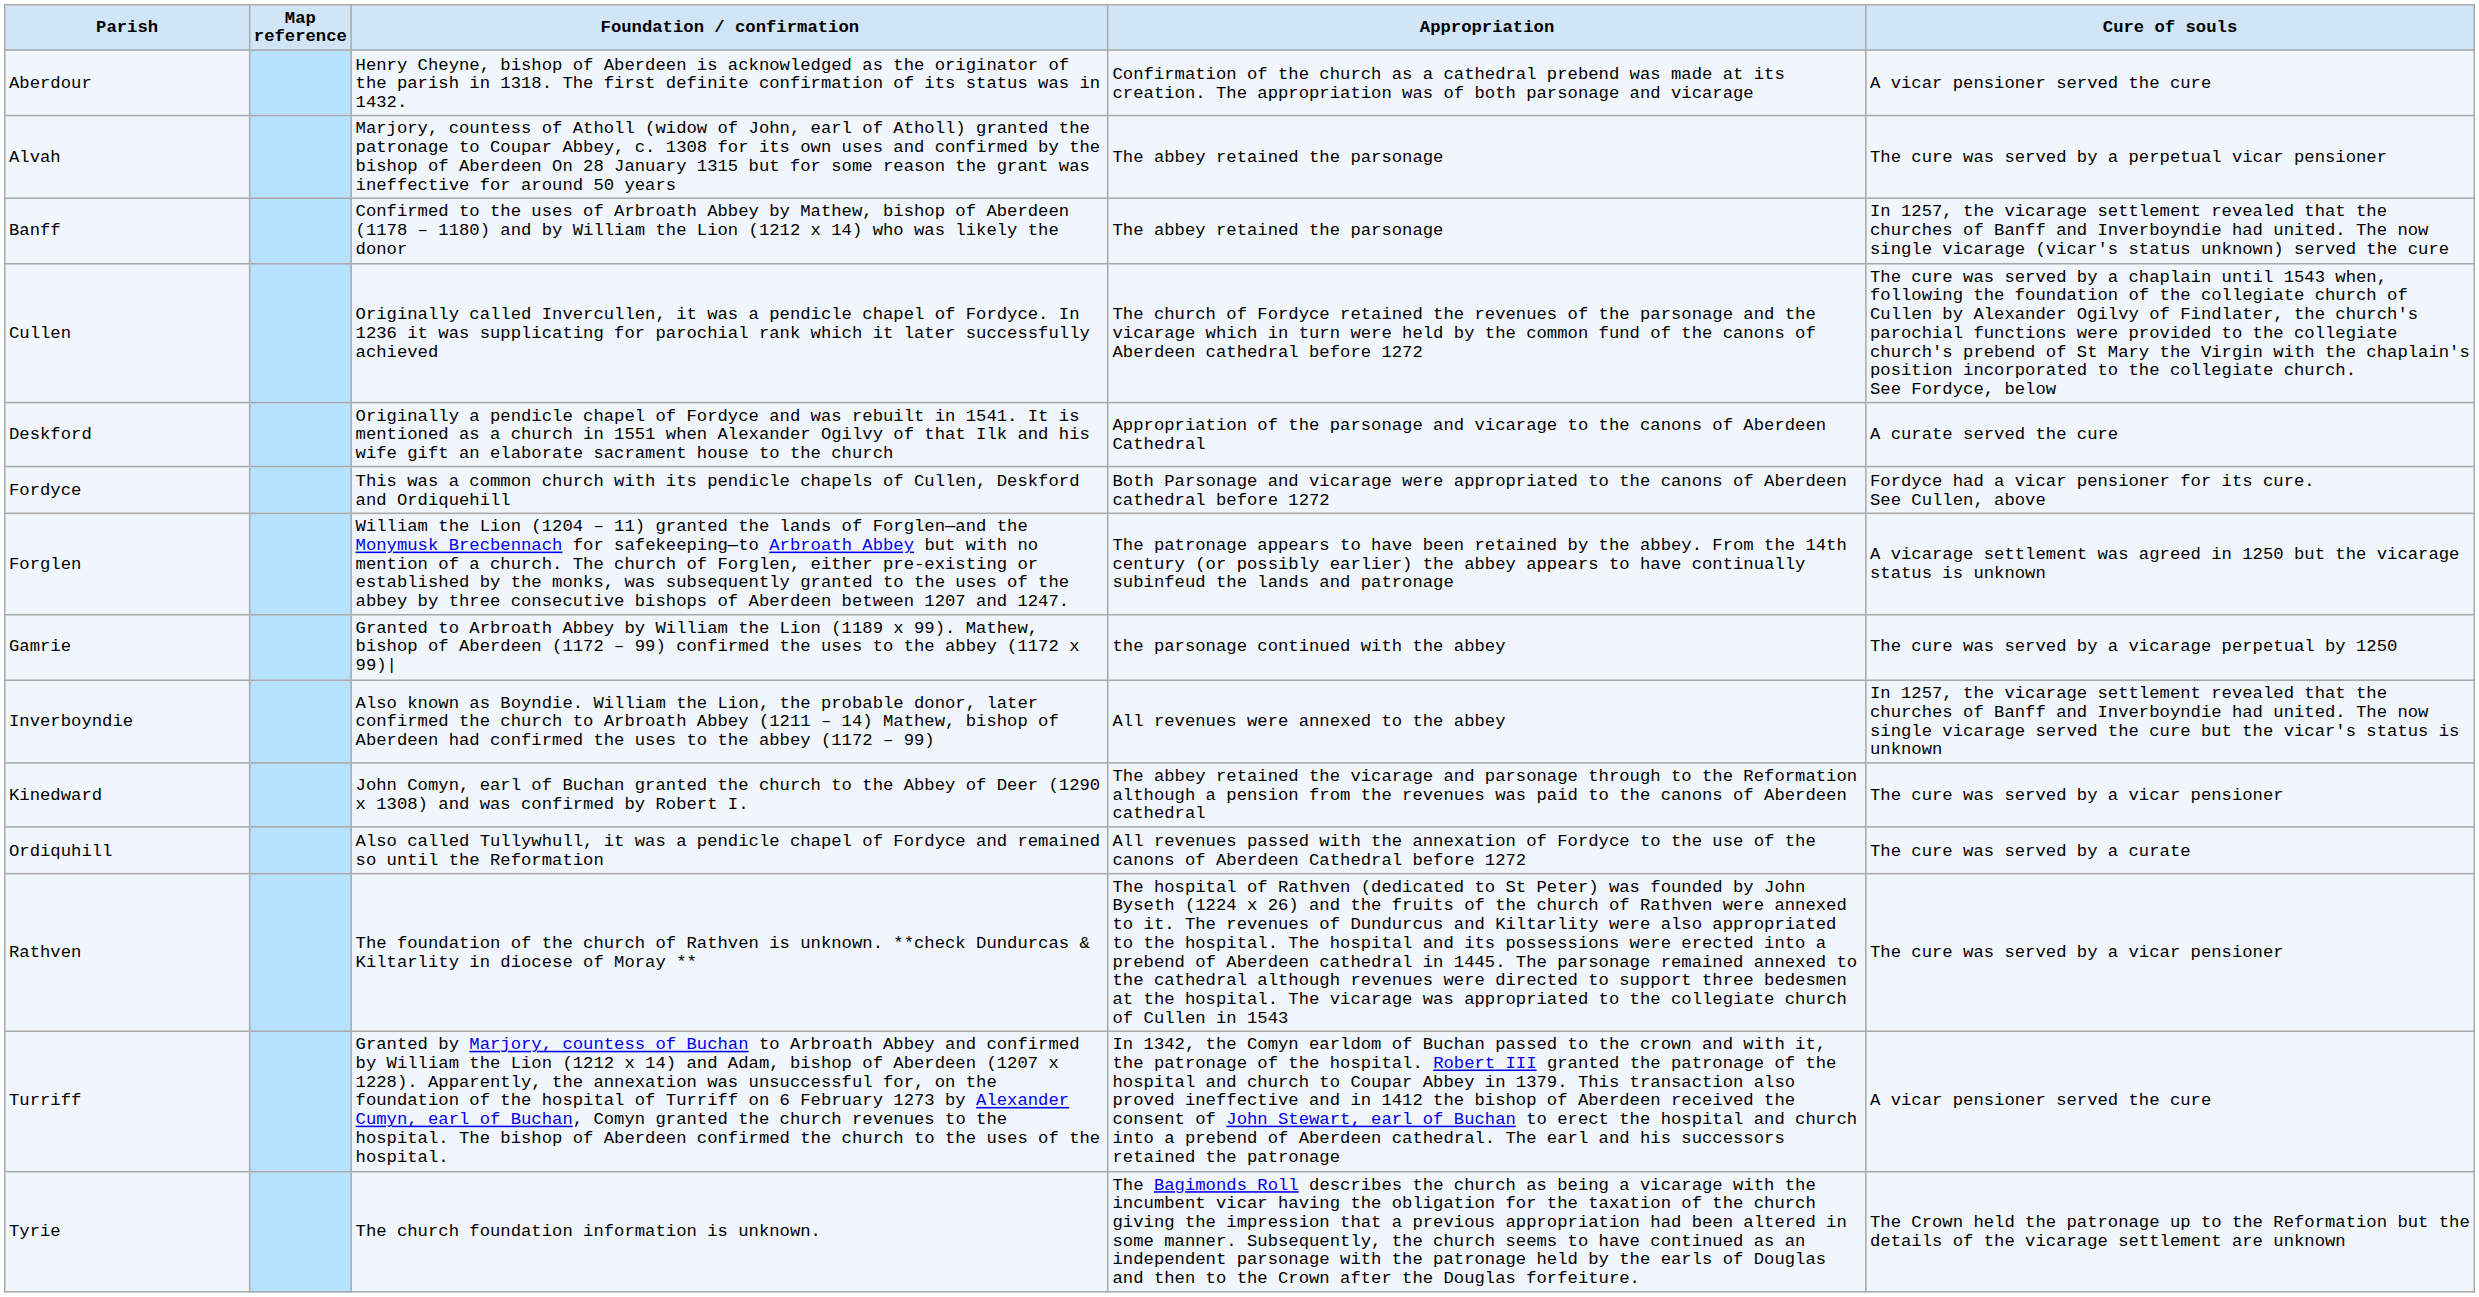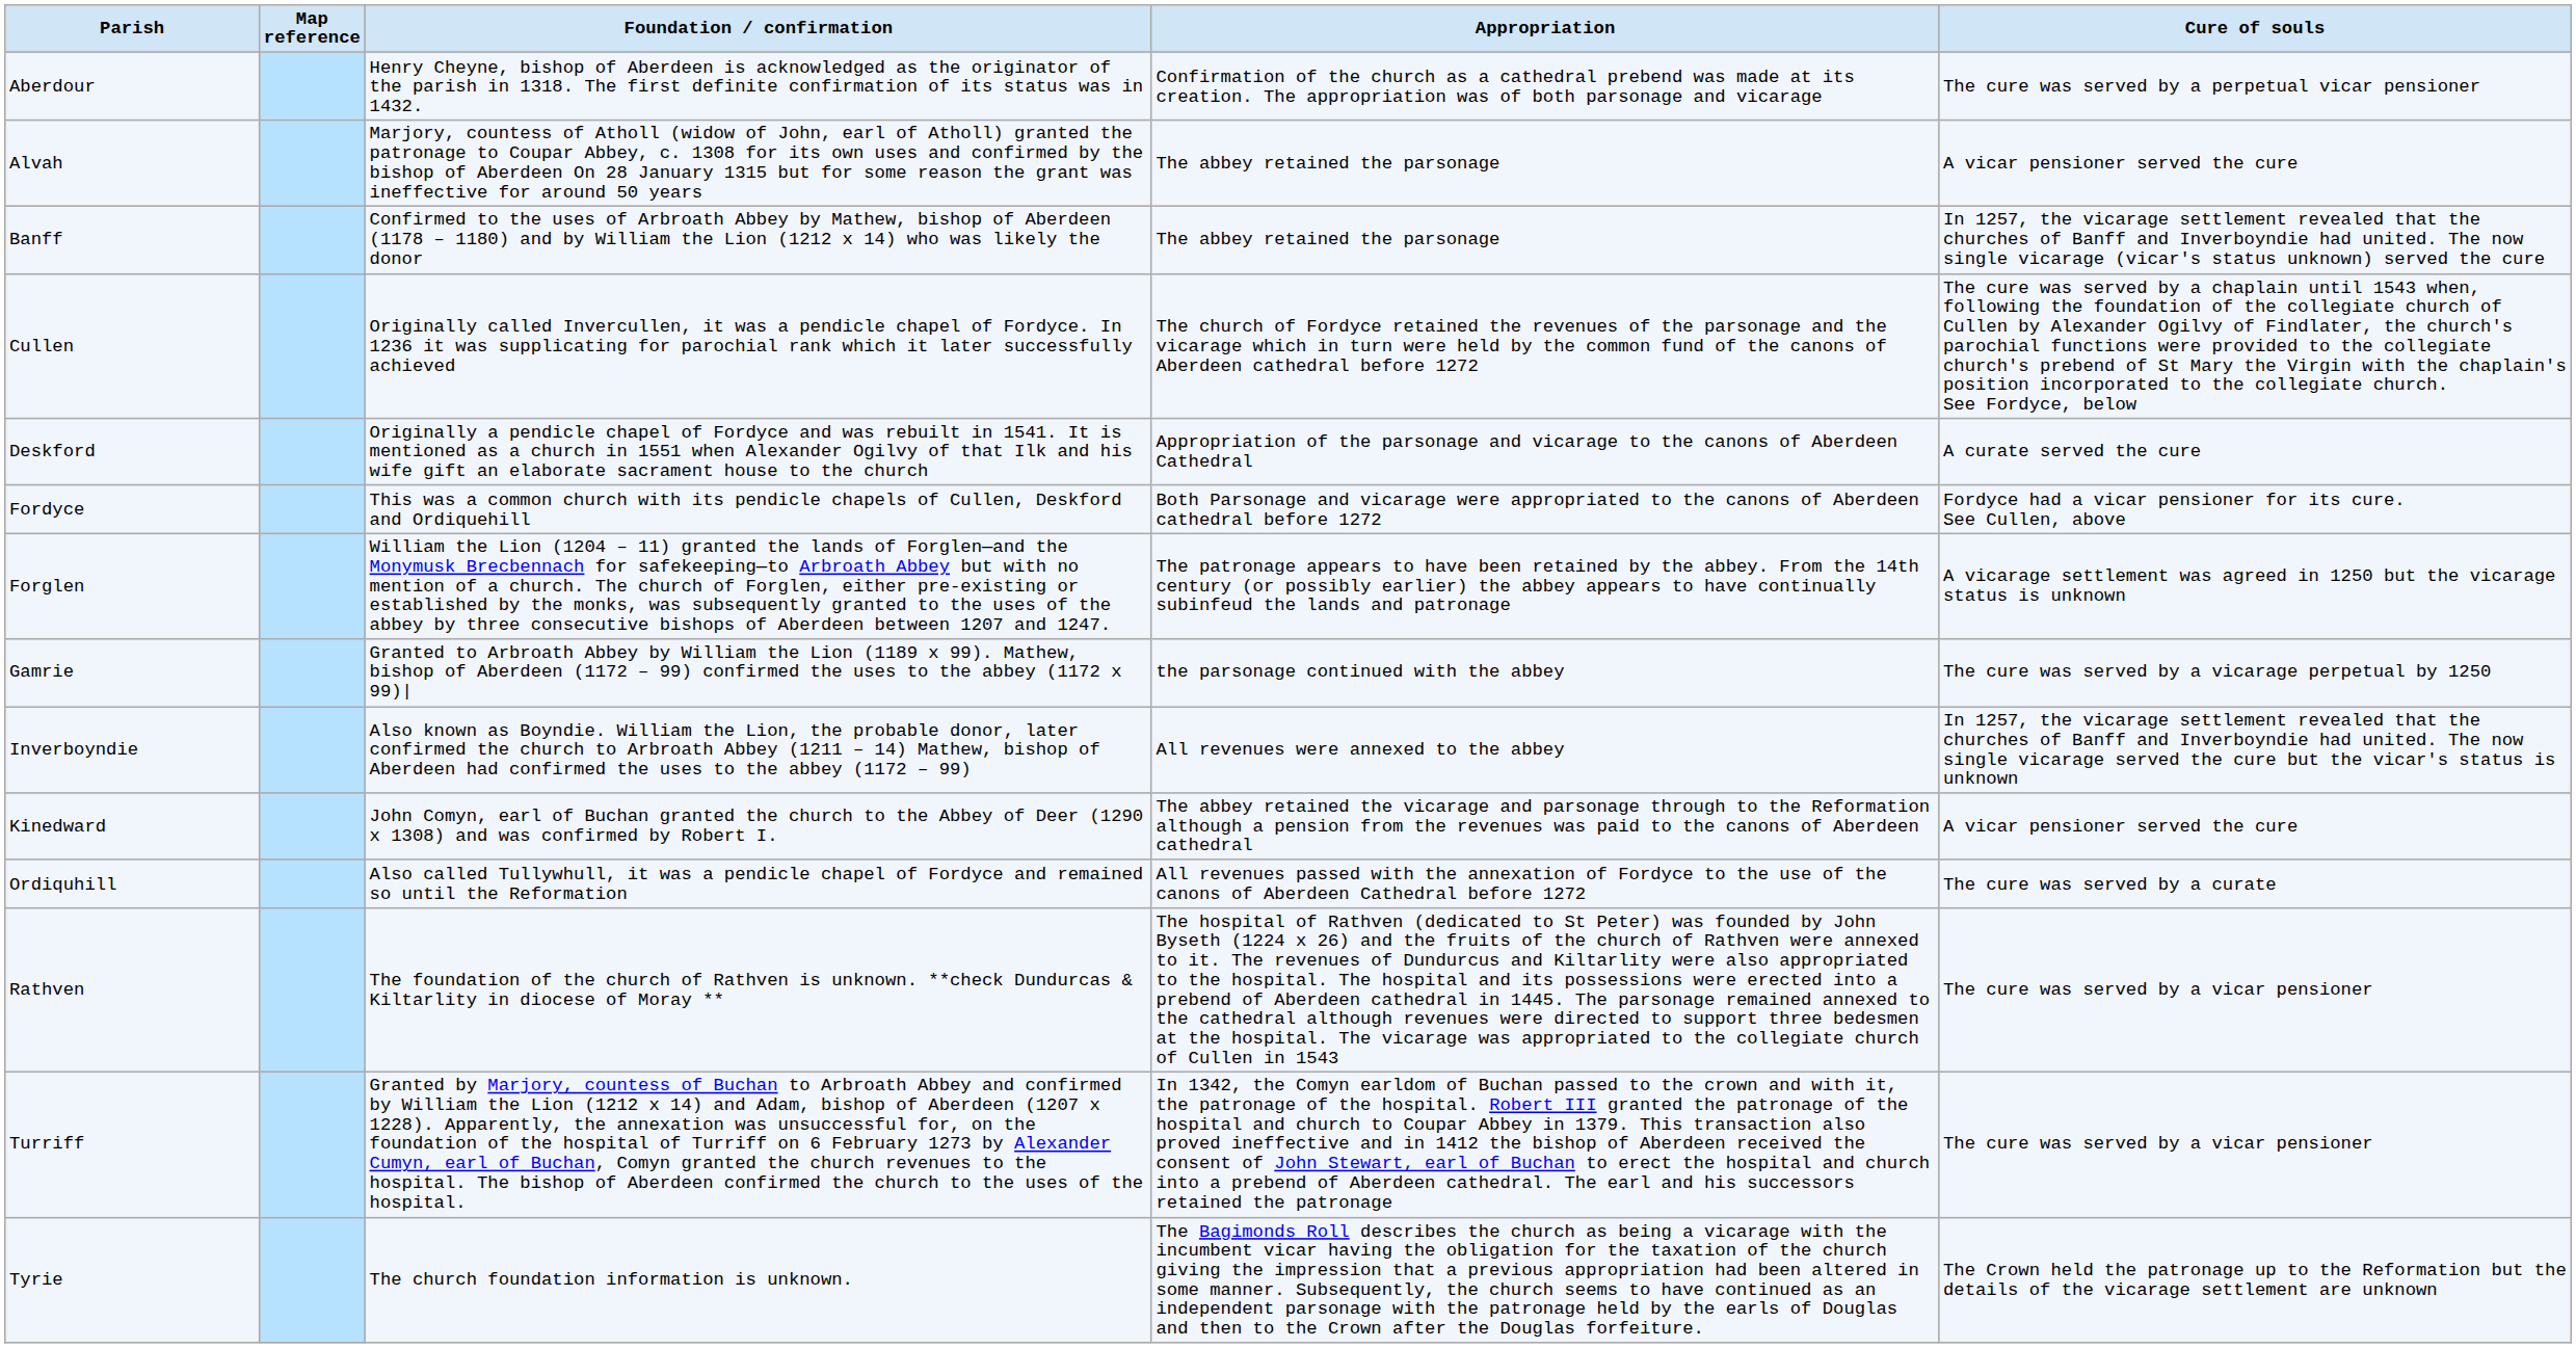Aberdour | Cure of souls: A vicar pensioner served the cure -> The cure was served by a perpetual vicar pensioner
Alvah | Cure of souls: The cure was served by a perpetual vicar pensioner -> A vicar pensioner served the cure
Kinedward | Cure of souls: The cure was served by a vicar pensioner -> A vicar pensioner served the cure
Turriff | Cure of souls: A vicar pensioner served the cure -> The cure was served by a vicar pensioner
